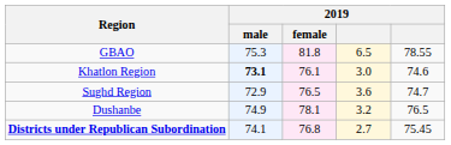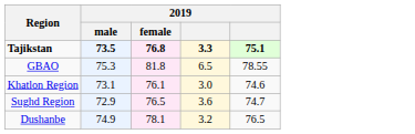+ row: Tajikstan | 73.5 | 76.8 | 3.3 | 75.1
Khatlon Region | 2019 / male: bold -> normal
- row: Districts under Republican Subordination | 74.1 | 76.8 | 2.7 | 75.45
